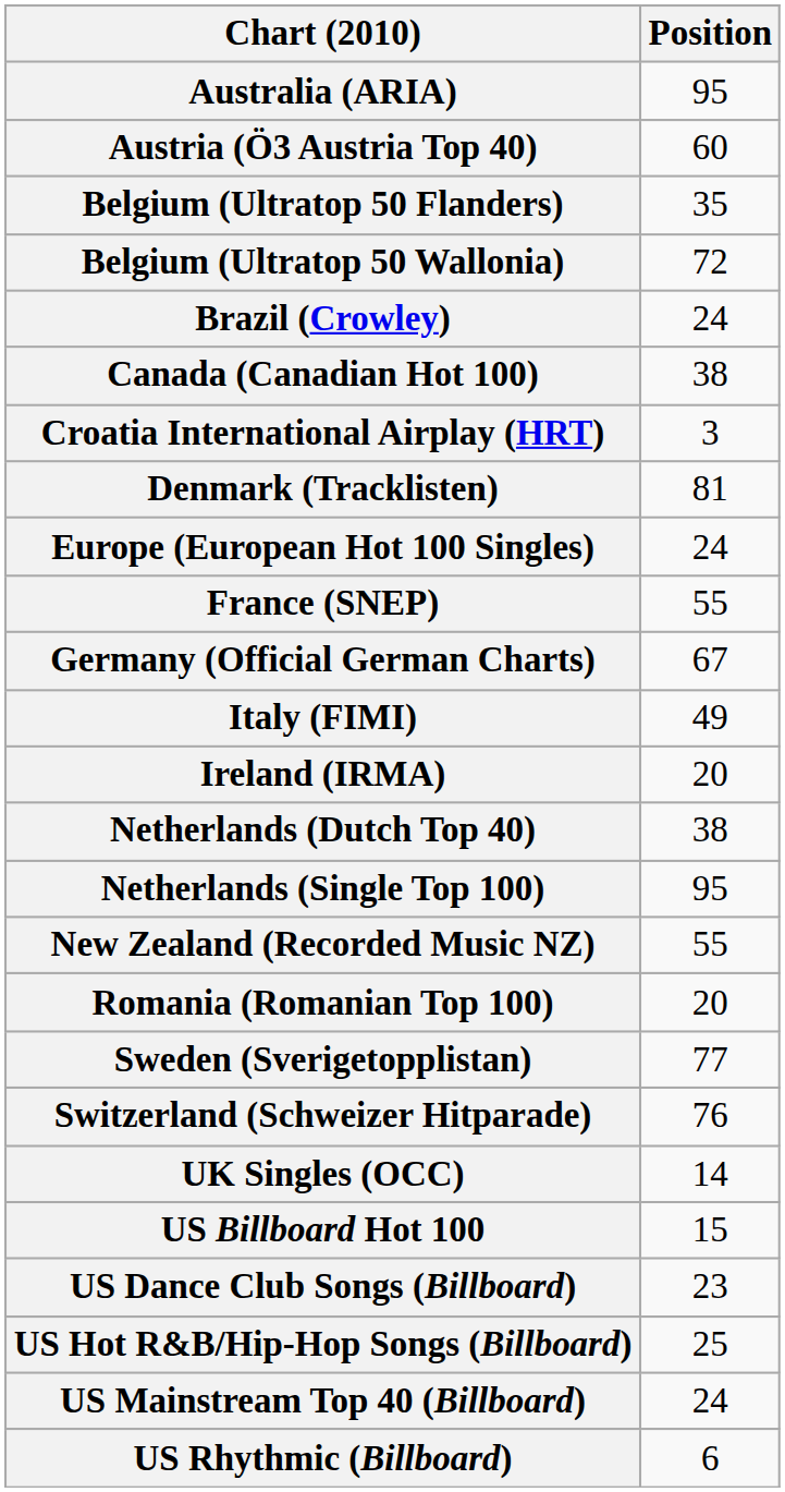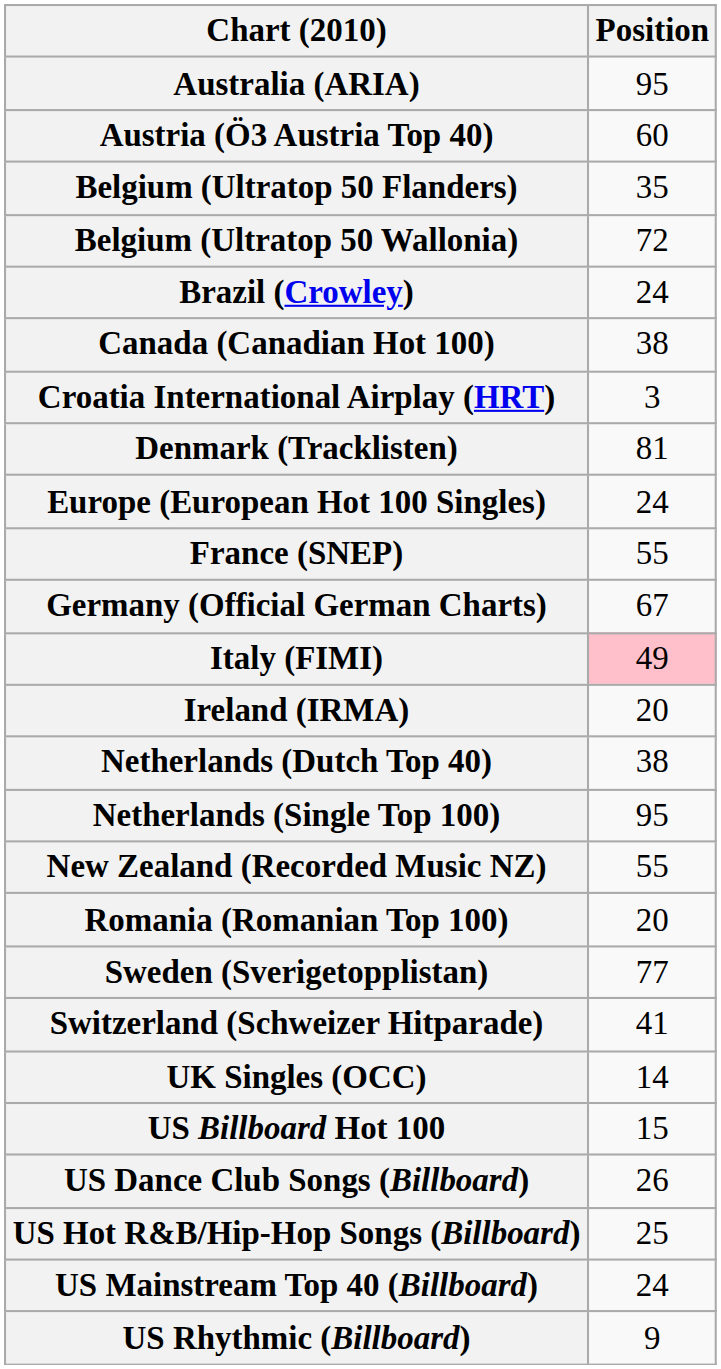Italy (FIMI) | Position: no background -> pink background
Switzerland (Schweizer Hitparade) | Position: 76 -> 41
US Dance Club Songs (Billboard) | Position: 23 -> 26
US Rhythmic (Billboard) | Position: 6 -> 9
